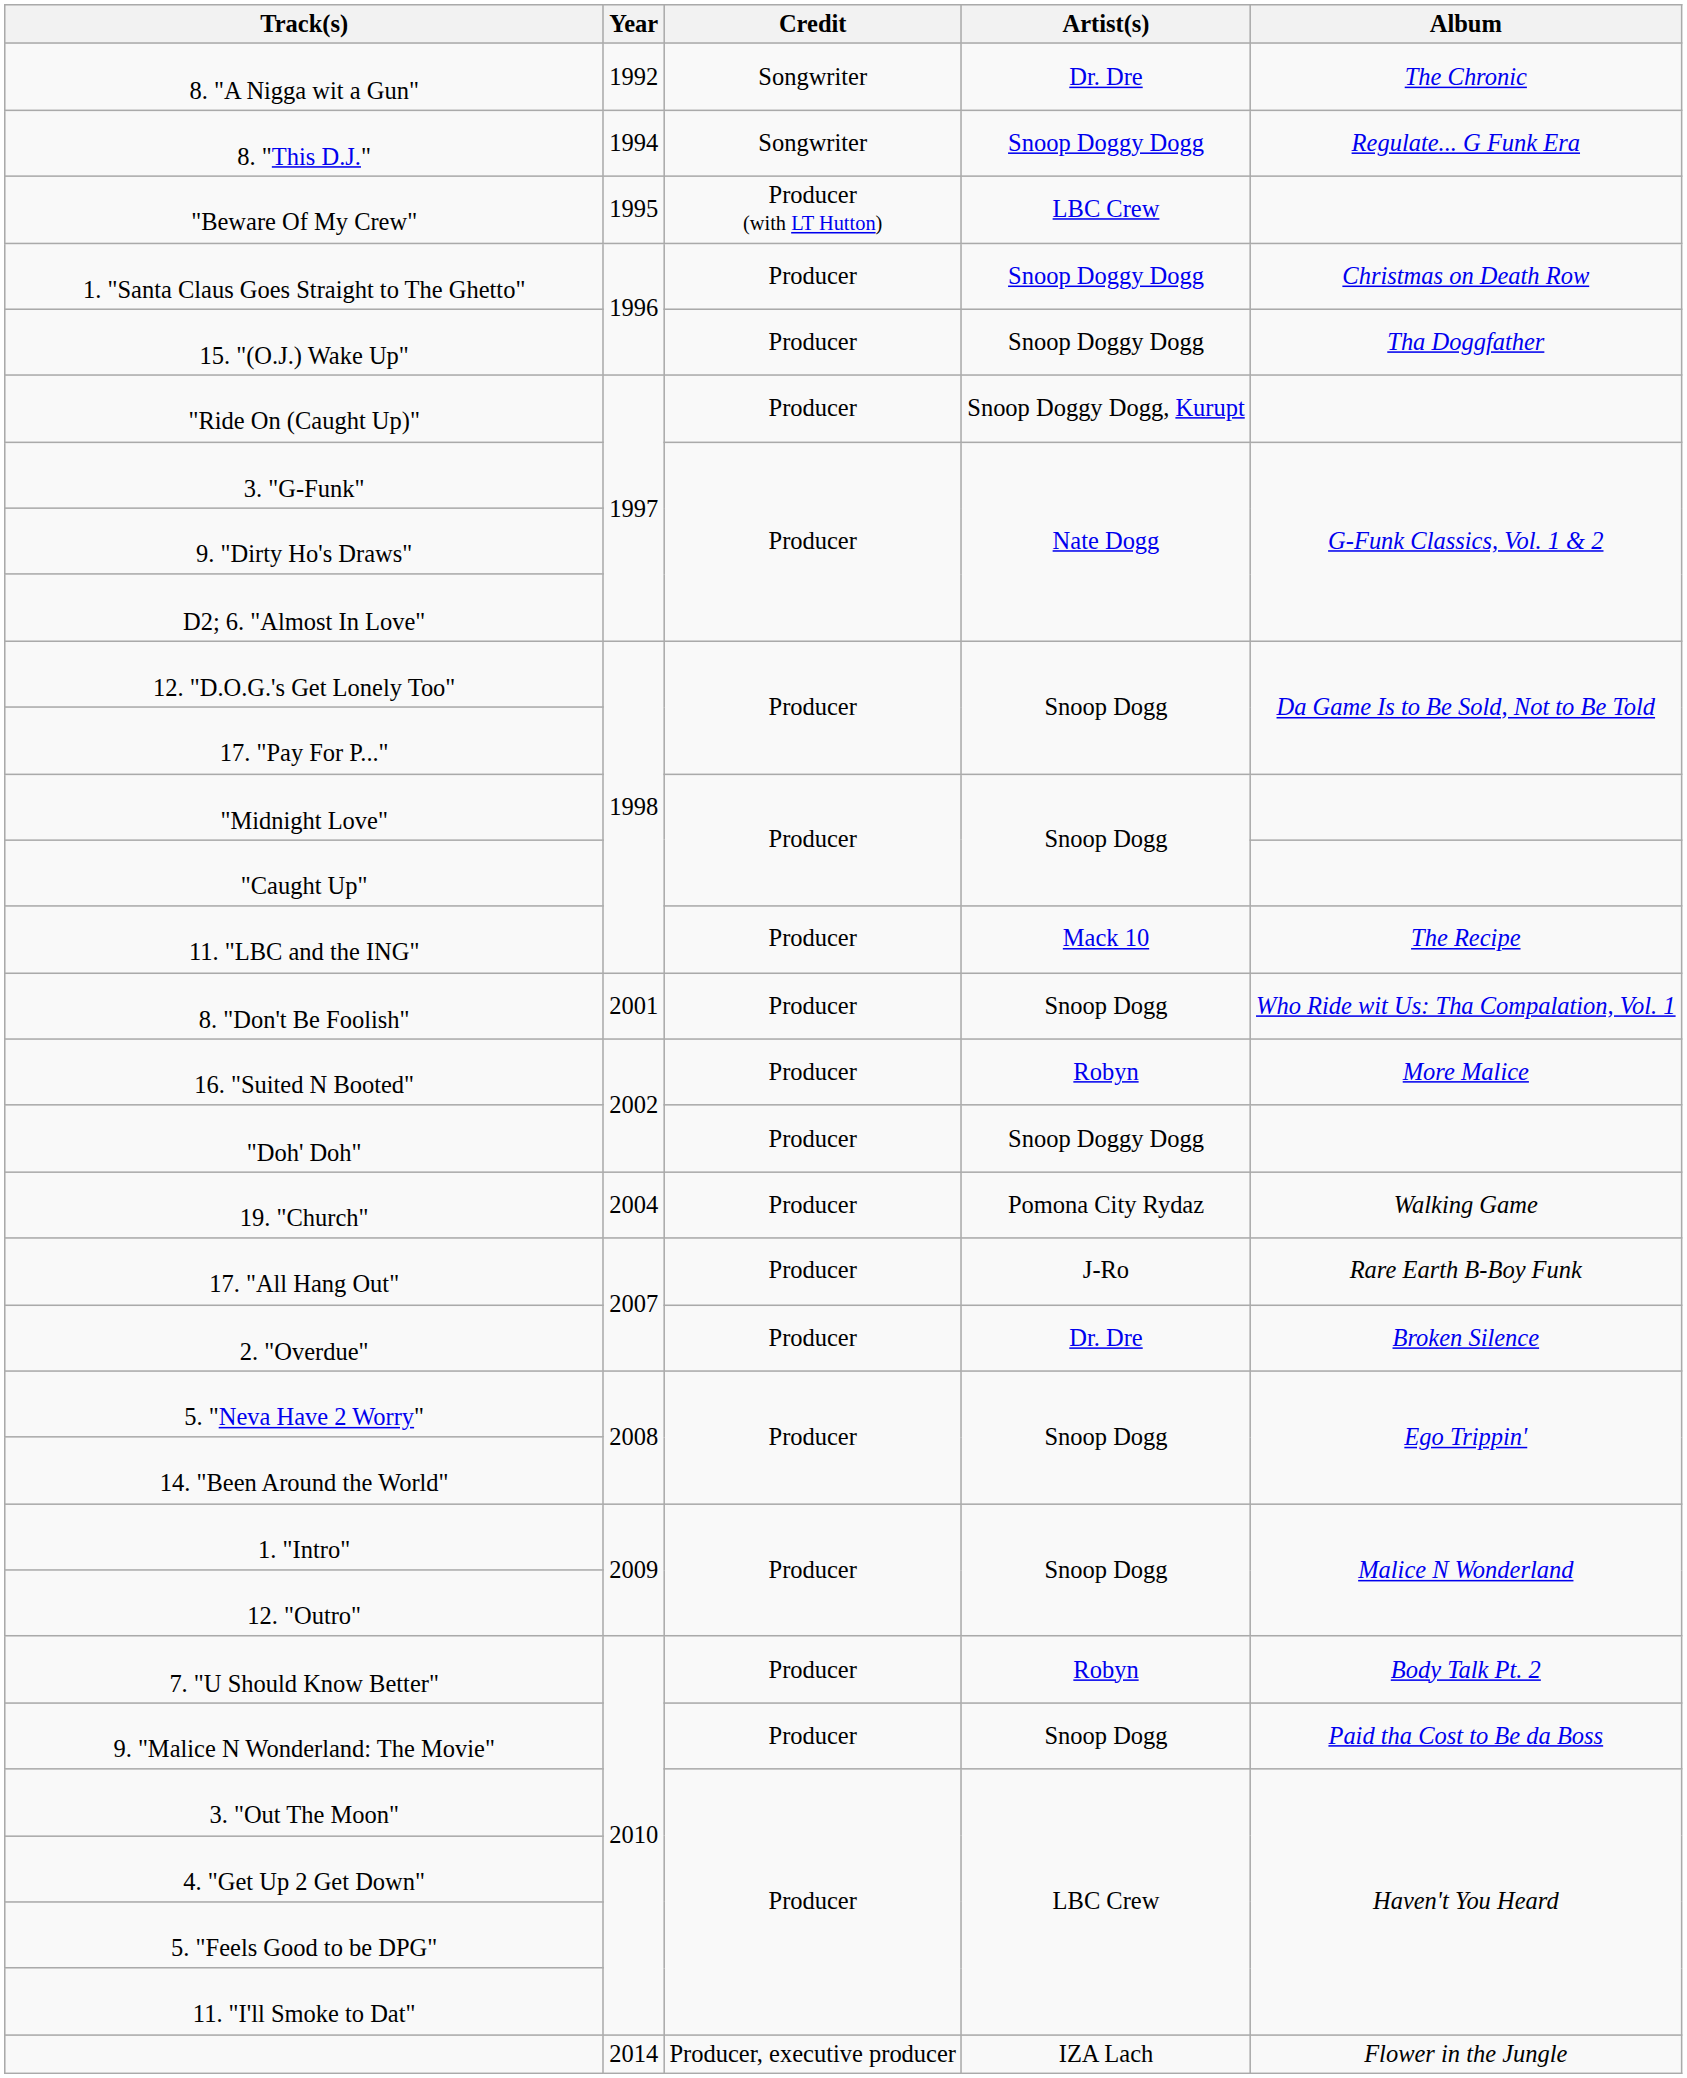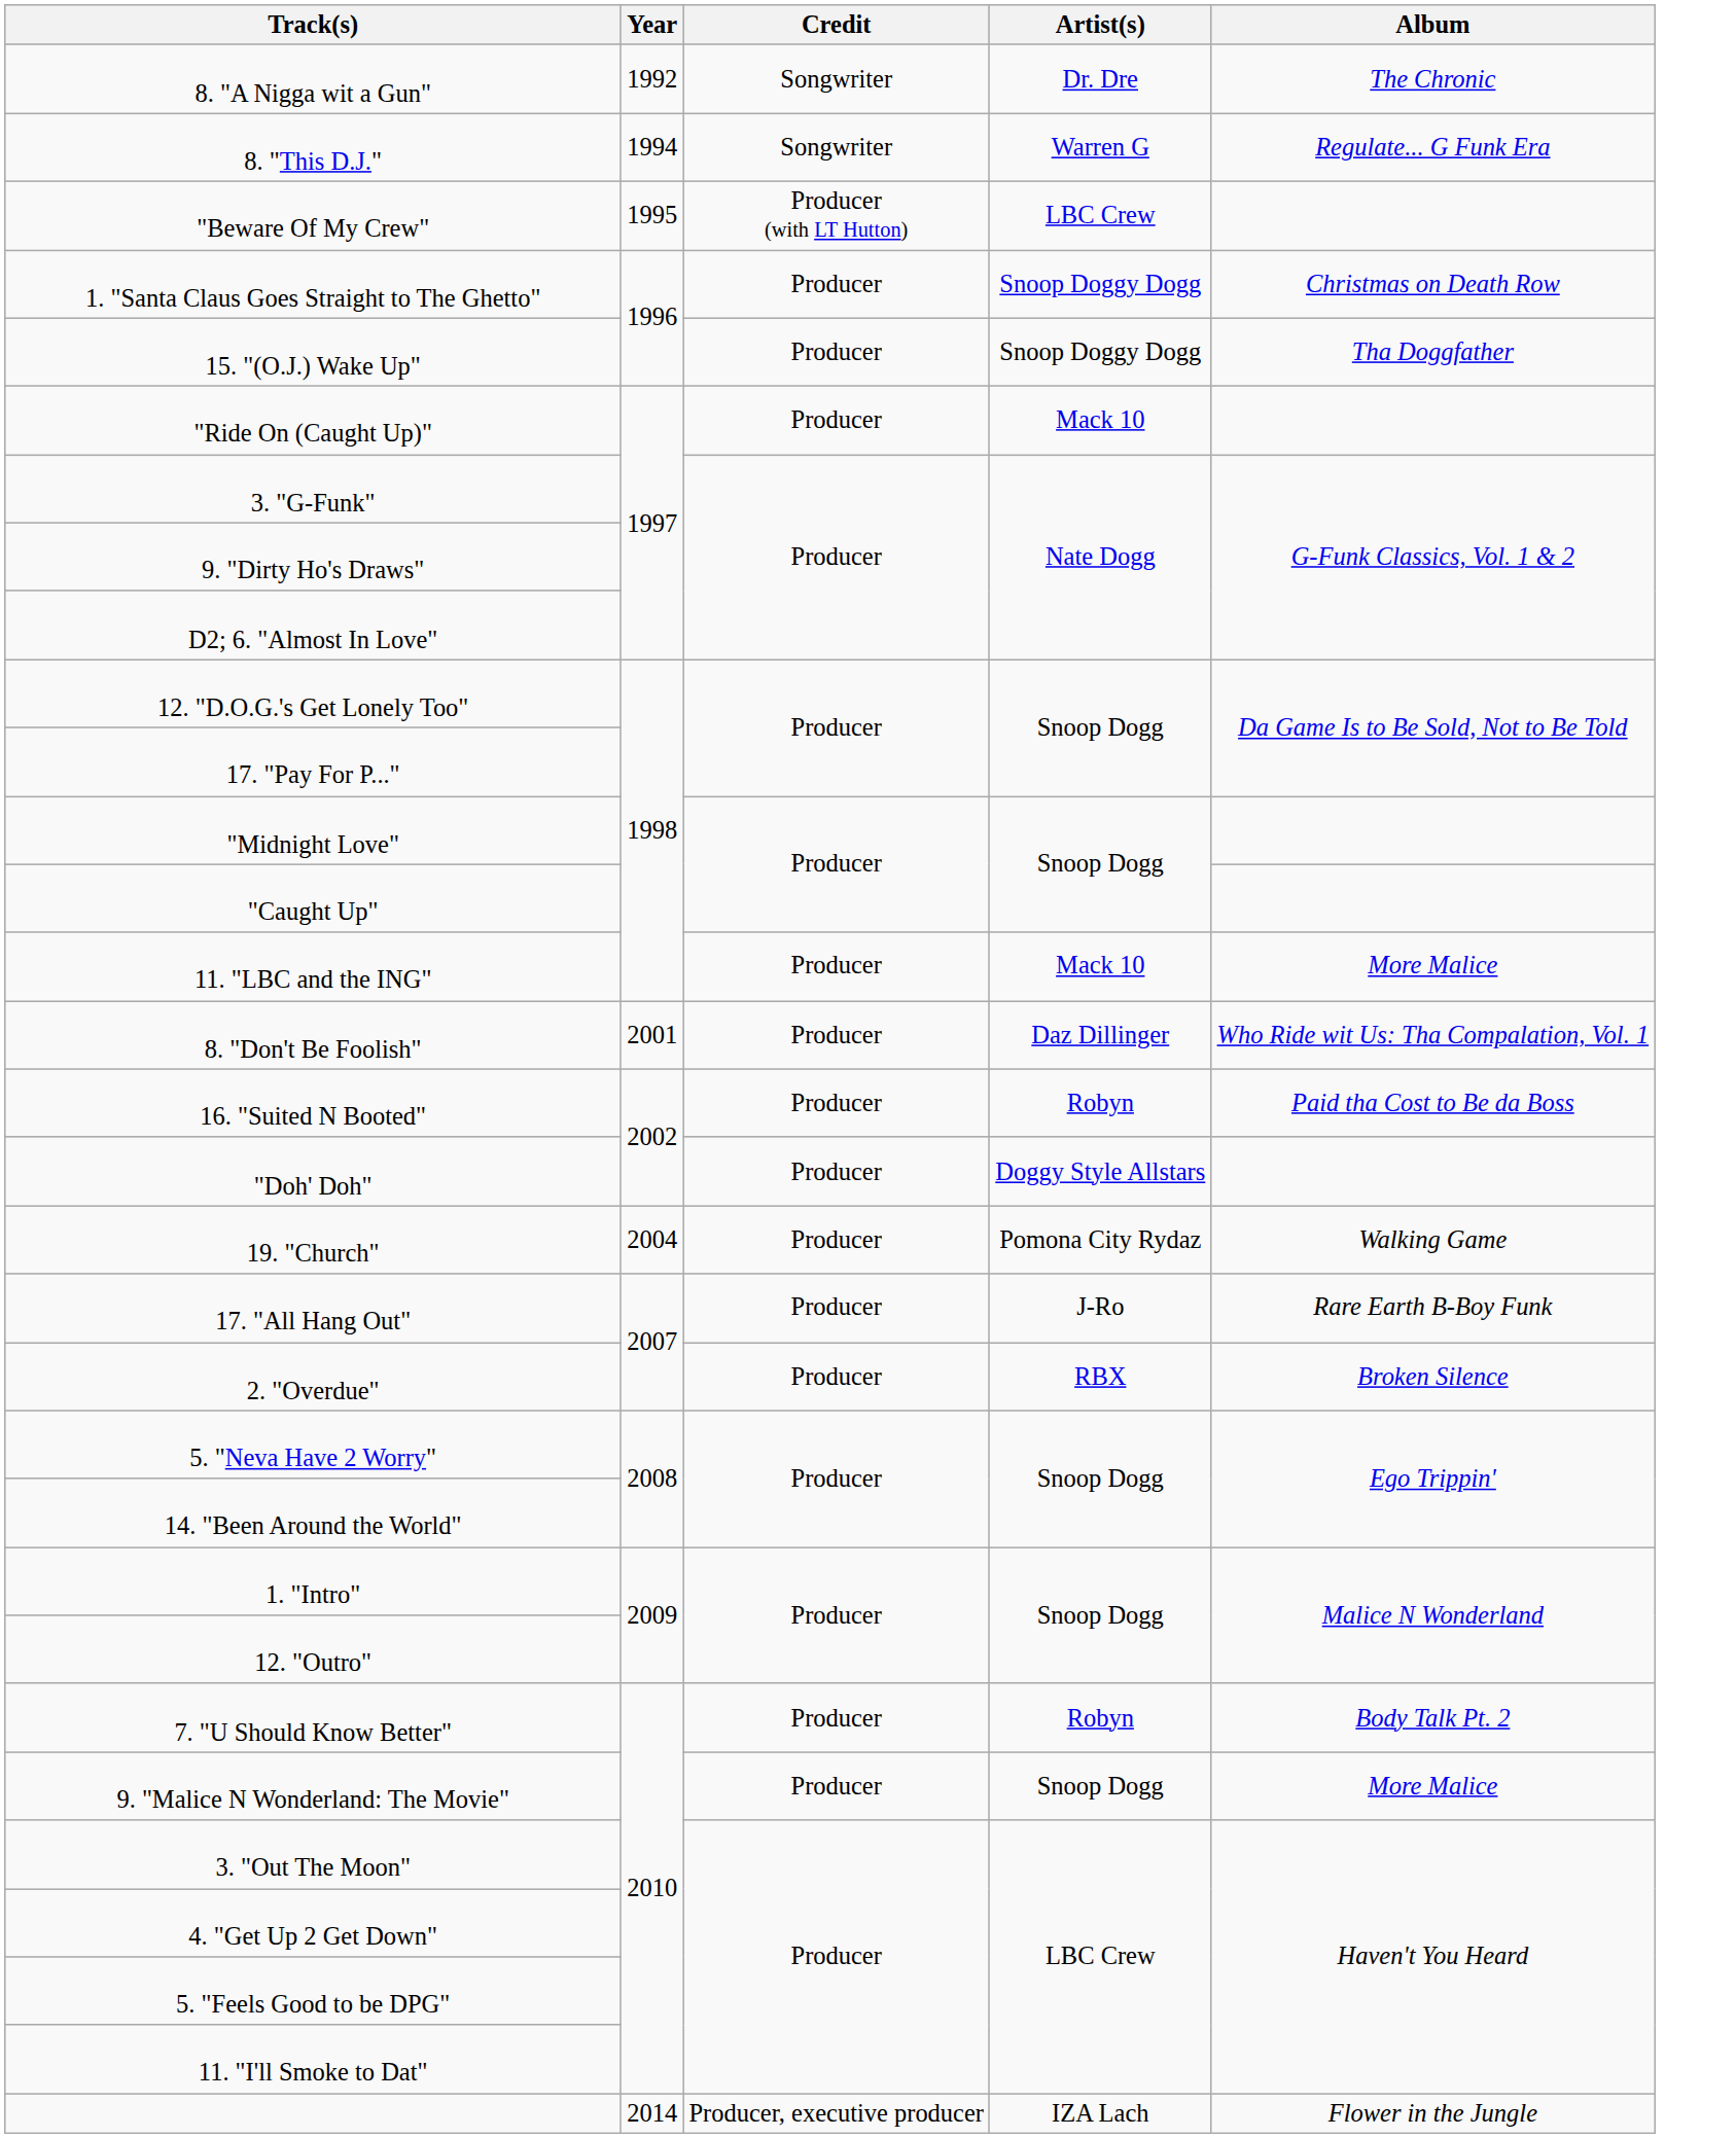8. "This D.J." | Artist(s): Snoop Doggy Dogg -> Warren G
"Ride On (Caught Up)" | Artist(s): Snoop Doggy Dogg, Kurupt -> Mack 10
11. "LBC and the ING" | Album: The Recipe -> More Malice
8. "Don't Be Foolish" | Artist(s): Snoop Dogg -> Daz Dillinger
16. "Suited N Booted" | Album: More Malice -> Paid tha Cost to Be da Boss
"Doh' Doh" | Artist(s): Snoop Doggy Dogg -> Doggy Style Allstars
2. "Overdue" | Artist(s): Dr. Dre -> RBX
9. "Malice N Wonderland: The Movie" | Album: Paid tha Cost to Be da Boss -> More Malice
